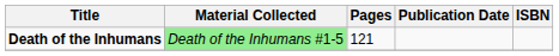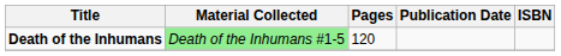Death of the Inhumans | Pages: 121 -> 120
